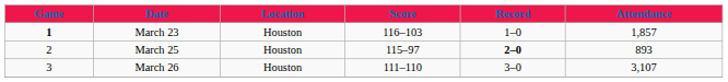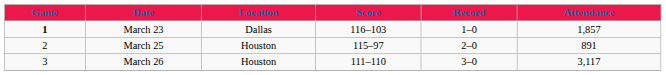March 23 | Location: Houston -> Dallas
March 25 | Record: bold -> normal
March 25 | Attendance: 893 -> 891
March 26 | Attendance: 3,107 -> 3,117
